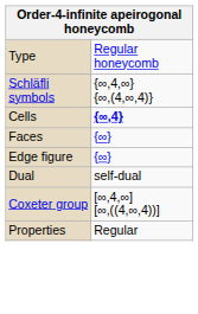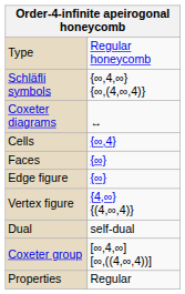+ row: Coxeter diagrams | ↔
Cells | column 2: bold -> normal
+ row: Vertex figure | {4,∞} {(4,∞,4)}
